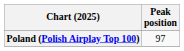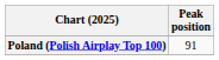Poland (Polish Airplay Top 100) | Peak position: 97 -> 91
